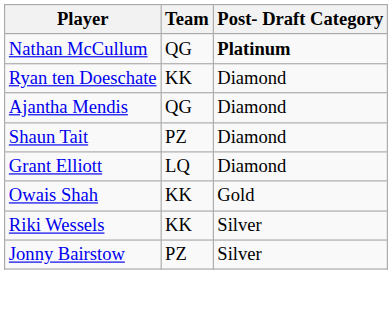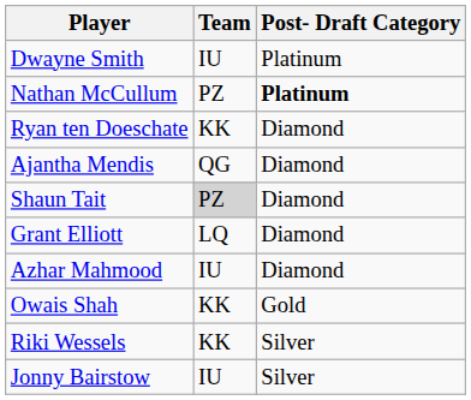+ row: Dwayne Smith | IU | Platinum
Nathan McCullum | Team: QG -> PZ
Shaun Tait | Team: no background -> lightgrey background
+ row: Azhar Mahmood | IU | Diamond
Jonny Bairstow | Team: PZ -> IU
